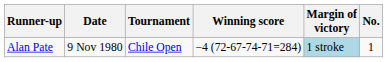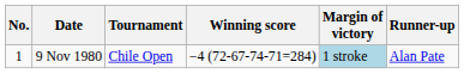columns swapped: No. <-> Runner-up
